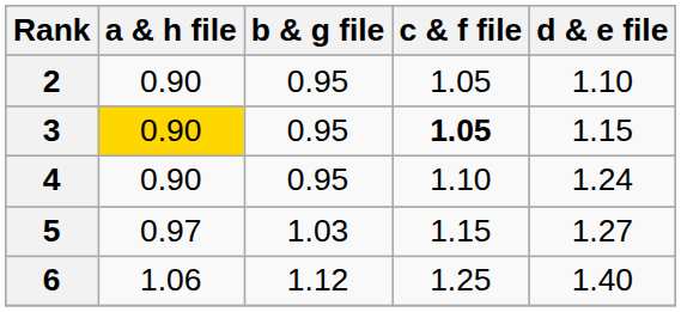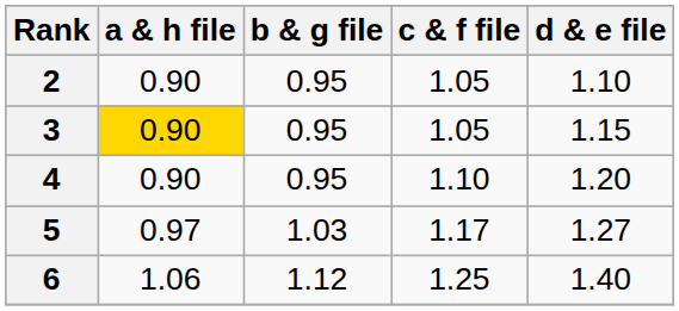3 | c & f file: bold -> normal
4 | d & e file: 1.24 -> 1.20
5 | c & f file: 1.15 -> 1.17
